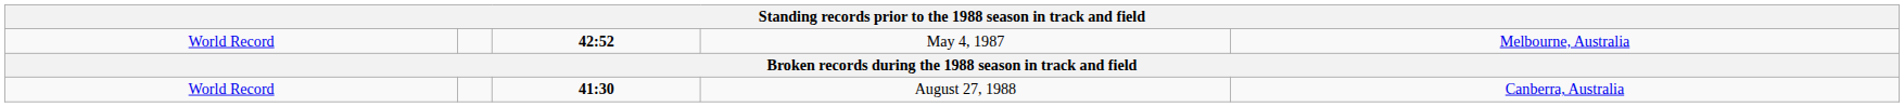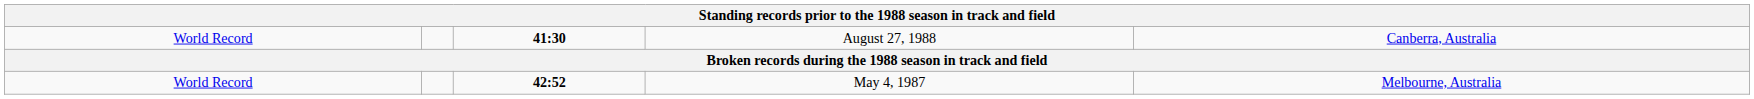rows swapped: May 4, 1987 <-> August 27, 1988
